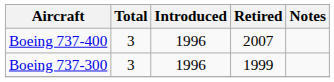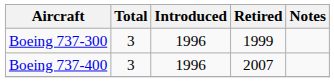rows swapped: Boeing 737-300 <-> Boeing 737-400
